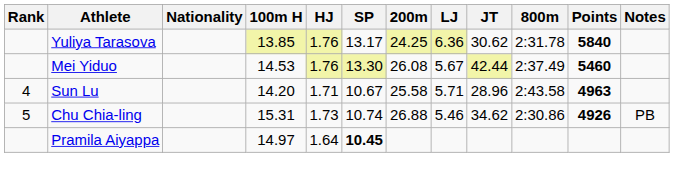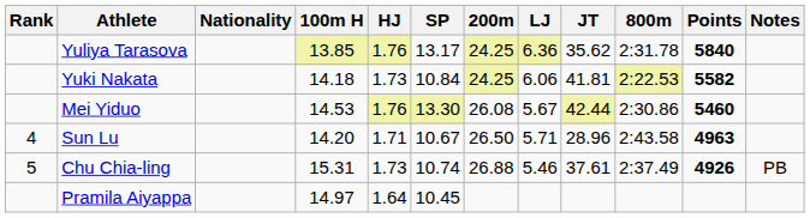Yuliya Tarasova | JT: 30.62 -> 35.62
+ row: Yuki Nakata | 14.18 | 1.73 | 10.84 | 24.25 | 6.06 | 41.81 | 2:22.53 | 5582
Mei Yiduo | 800m: 2:37.49 -> 2:30.86
Sun Lu | 200m: 25.58 -> 26.50
Chu Chia-ling | JT: 34.62 -> 37.61
Chu Chia-ling | 800m: 2:30.86 -> 2:37.49
Pramila Aiyappa | SP: bold -> normal
